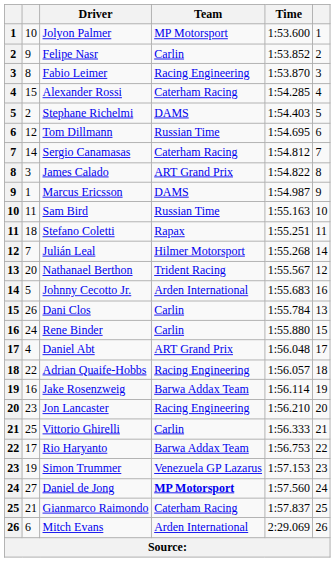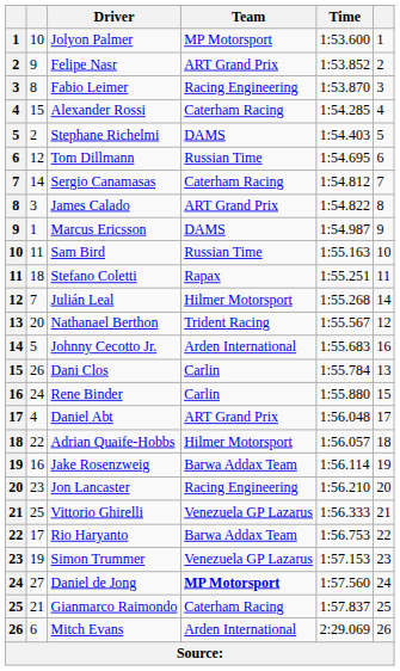Felipe Nasr | Team: Carlin -> ART Grand Prix
Adrian Quaife-Hobbs | Team: Racing Engineering -> Hilmer Motorsport
Vittorio Ghirelli | Team: Carlin -> Venezuela GP Lazarus
